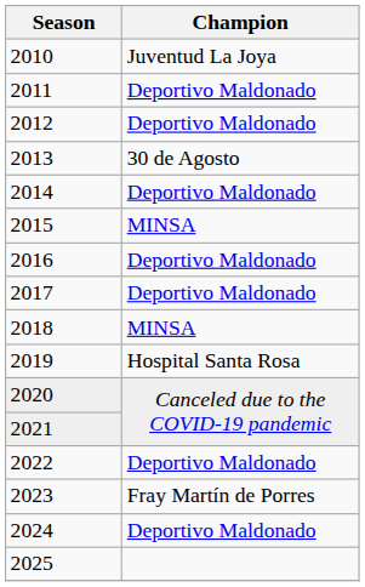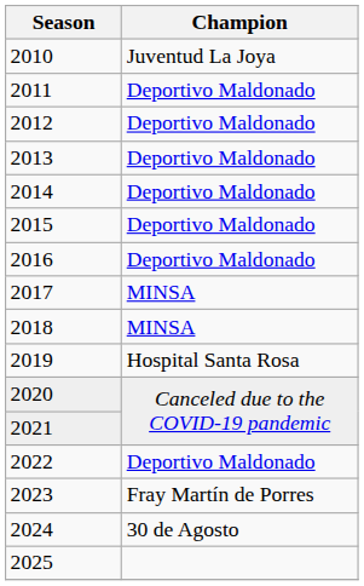2013 | Champion: 30 de Agosto -> Deportivo Maldonado
2015 | Champion: MINSA -> Deportivo Maldonado
2017 | Champion: Deportivo Maldonado -> MINSA
2024 | Champion: Deportivo Maldonado -> 30 de Agosto
